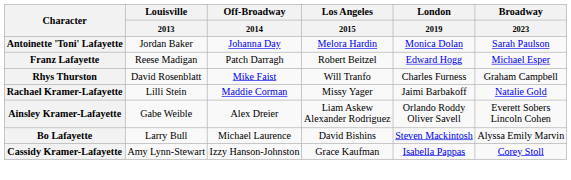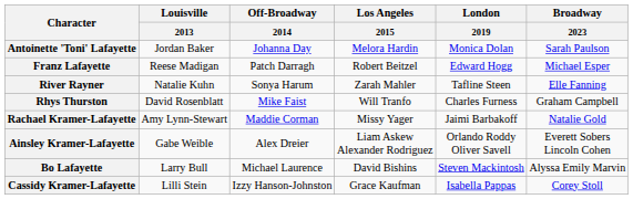+ row: River Rayner | Natalie Kuhn | Sonya Harum | Zarah Mahler | Tafline Steen | Elle Fanning
Rachael Kramer-Lafayette | Louisville / 2013: Lilli Stein -> Amy Lynn-Stewart
Cassidy Kramer-Lafayette | Louisville / 2013: Amy Lynn-Stewart -> Lilli Stein
